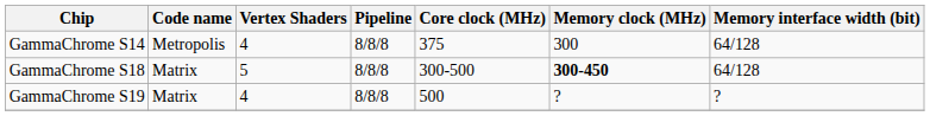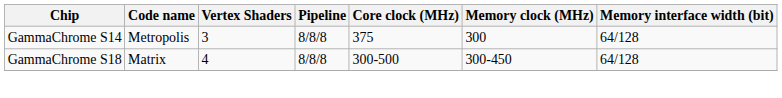GammaChrome S14 | Vertex Shaders: 4 -> 3
GammaChrome S18 | Vertex Shaders: 5 -> 4
GammaChrome S18 | Memory clock (MHz): bold -> normal
- row: GammaChrome S19 | Matrix | 4 | 8/8/8 | 500 | ? | ?
